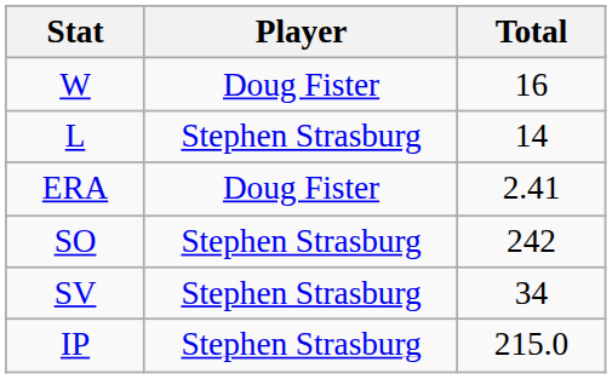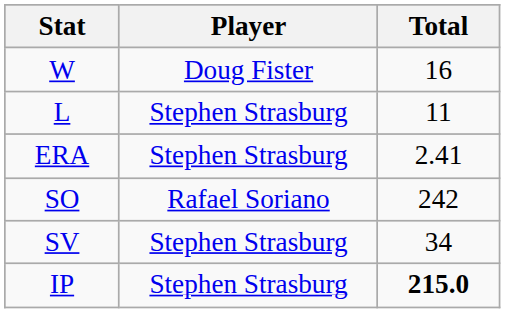L | Total: 14 -> 11
ERA | Player: Doug Fister -> Stephen Strasburg
SO | Player: Stephen Strasburg -> Rafael Soriano
IP | Total: normal -> bold
